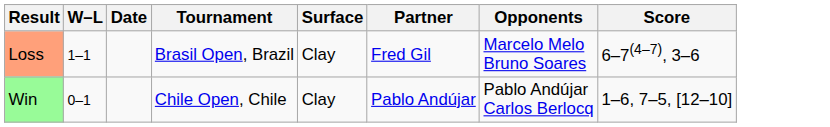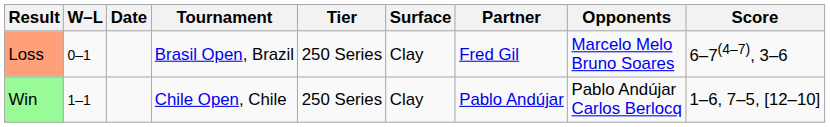+ column: Tier | 250 Series | 250 Series
Loss | W–L: 1–1 -> 0–1
Win | W–L: 0–1 -> 1–1
